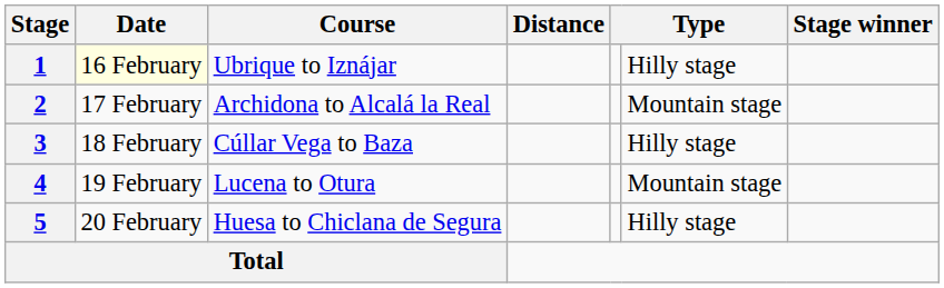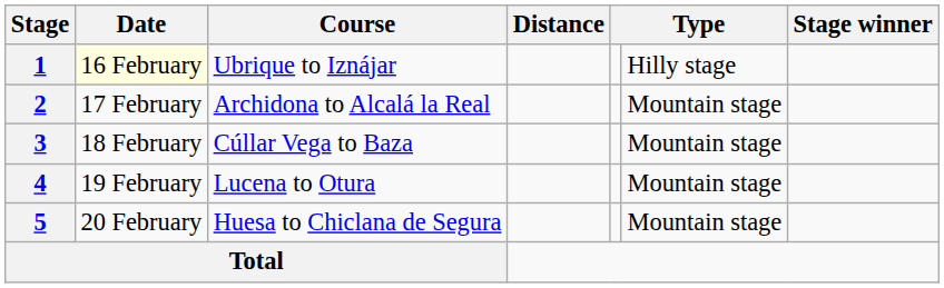3 | column 6: Hilly stage -> Mountain stage
5 | column 6: Hilly stage -> Mountain stage
